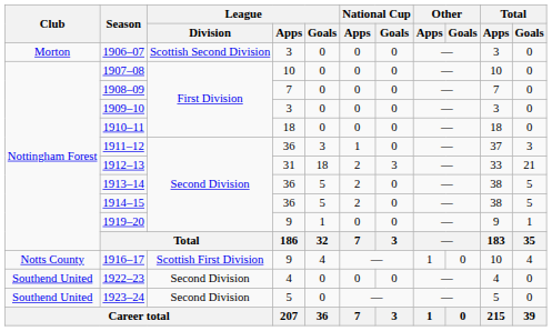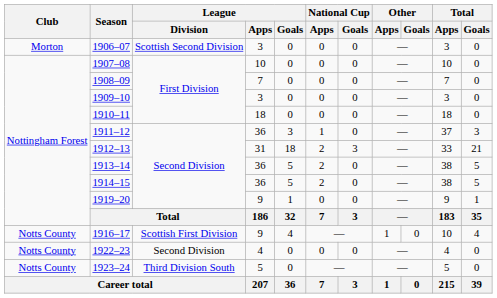1922–23 | Club: Southend United -> Notts County
1923–24 | Club: Southend United -> Notts County
1923–24 | League / Division: Second Division -> Third Division South
